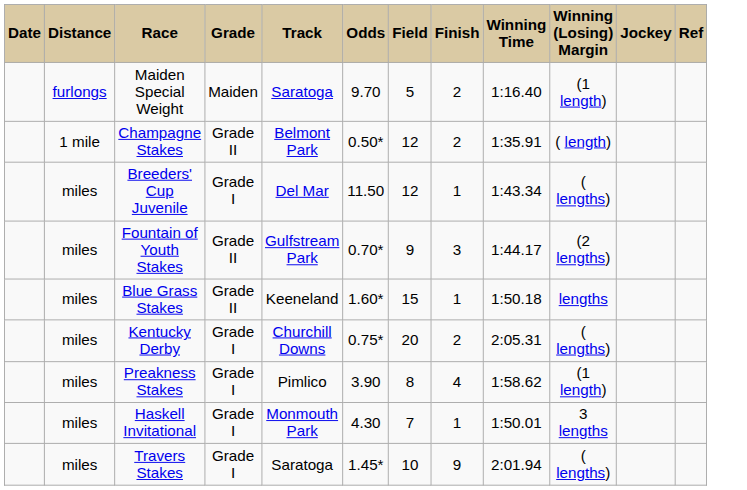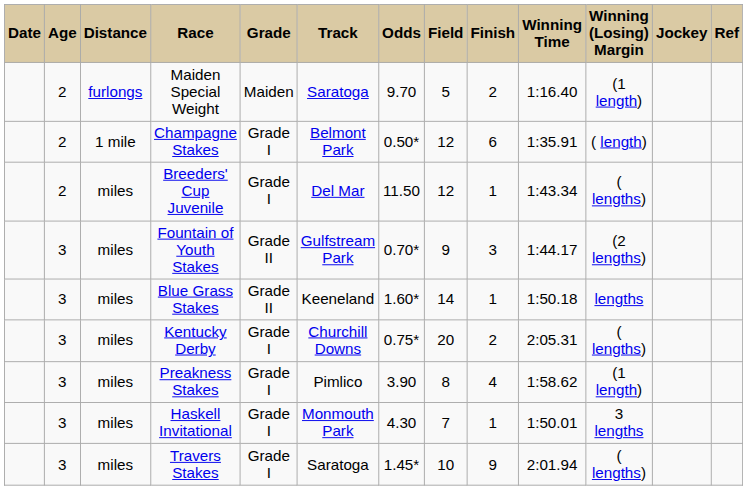+ column: Age | 2 | 2 | 2 | 3 | 3 | 3 | 3 | 3 | 3
Champagne Stakes | Grade: Grade II -> Grade I
Champagne Stakes | Finish: 2 -> 6
Blue Grass Stakes | Field: 15 -> 14
